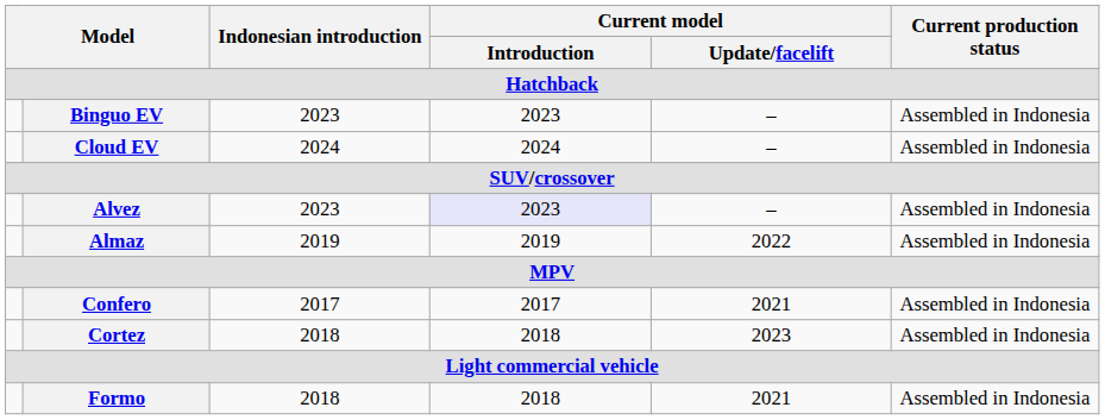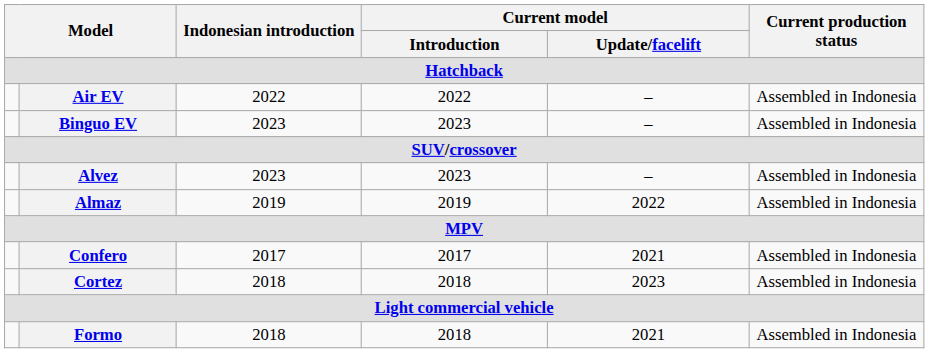+ row: Air EV | 2022 | 2022 | – | Assembled in Indonesia
- row: Cloud EV | 2024 | 2024 | – | Assembled in Indonesia
Alvez | Current model / Introduction: lavender background -> no background
